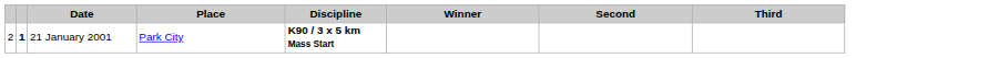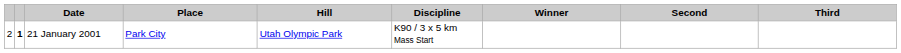+ column: Hill | Utah Olympic Park
21 January 2001 | Discipline: bold -> normal
